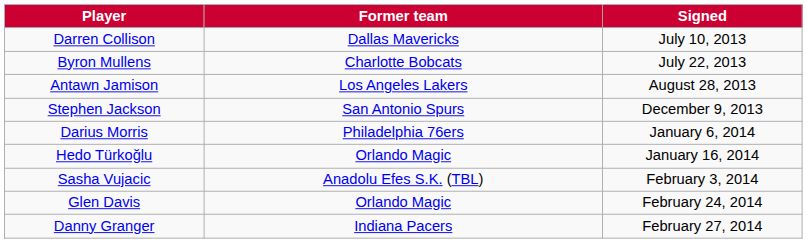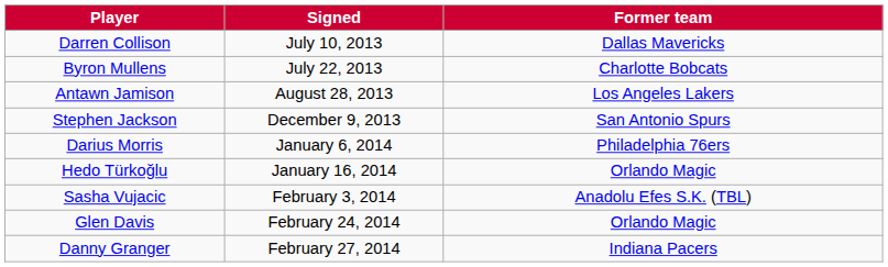columns swapped: Signed <-> Former team
